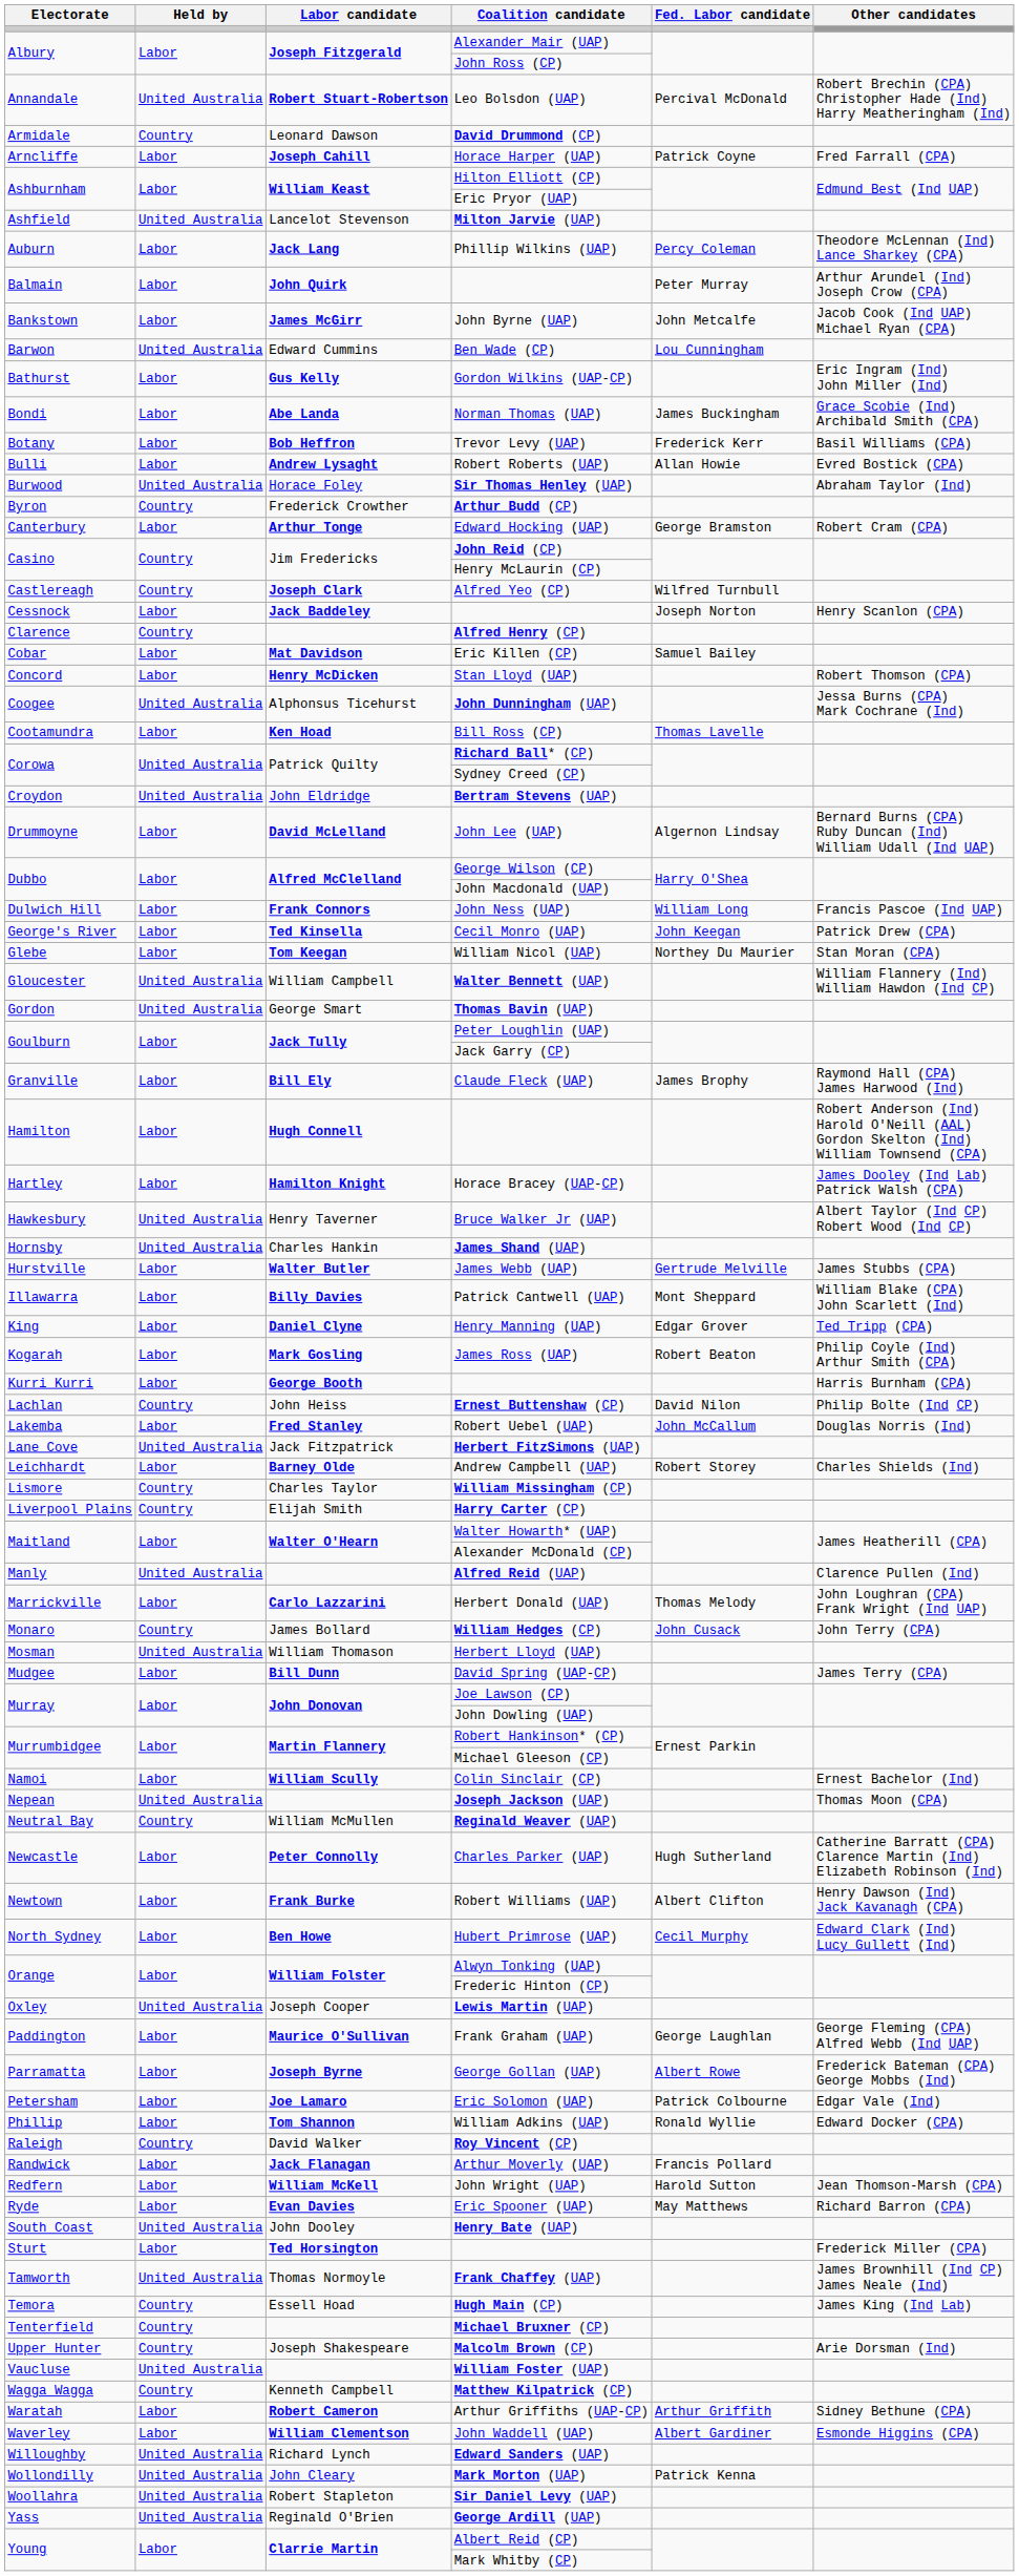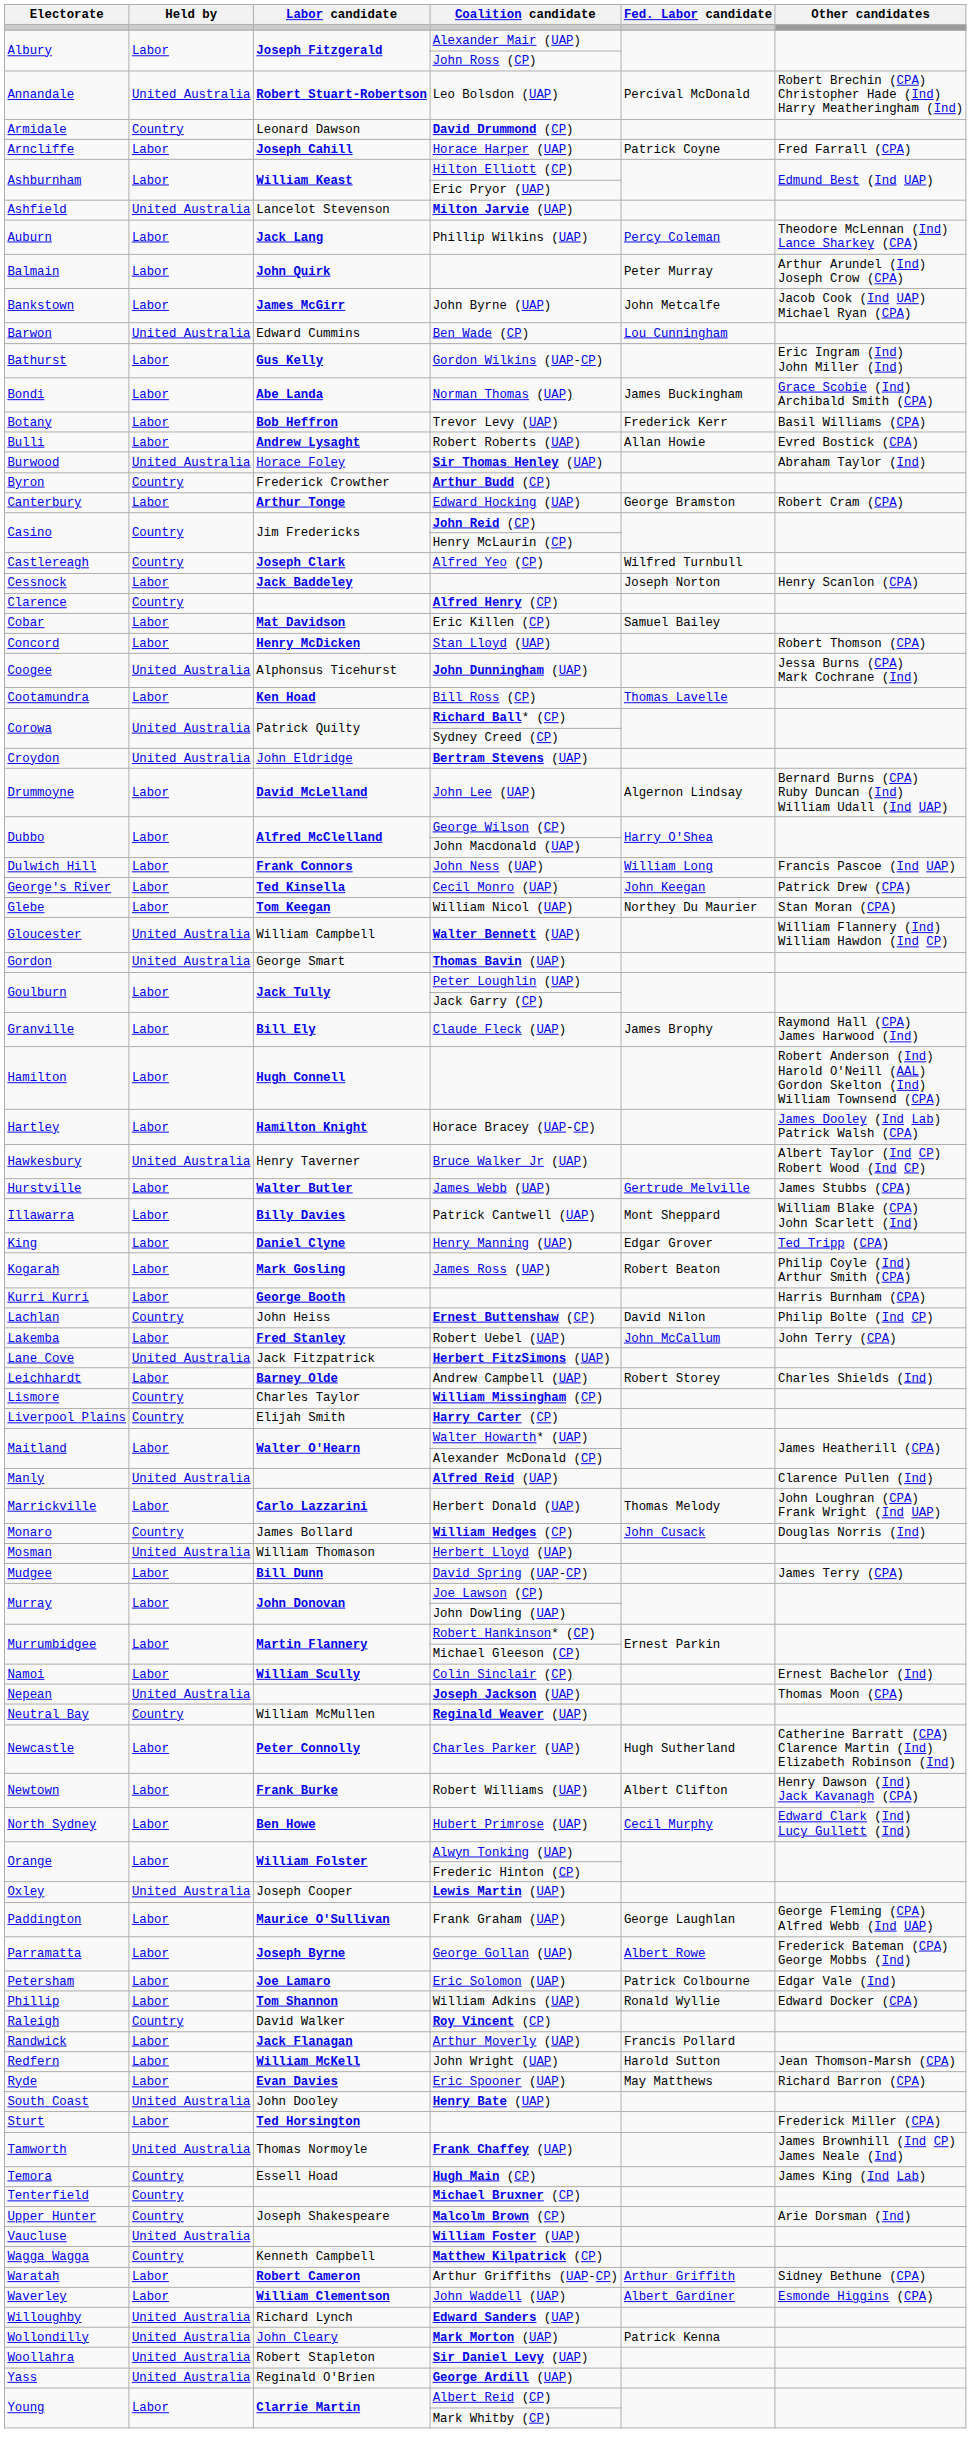- row: Hornsby | United Australia | Charles Hankin | James Shand (UAP)
Robert Uebel (UAP) | Other candidates: Douglas Norris (Ind) -> John Terry (CPA)
William Hedges (CP) | Other candidates: John Terry (CPA) -> Douglas Norris (Ind)
